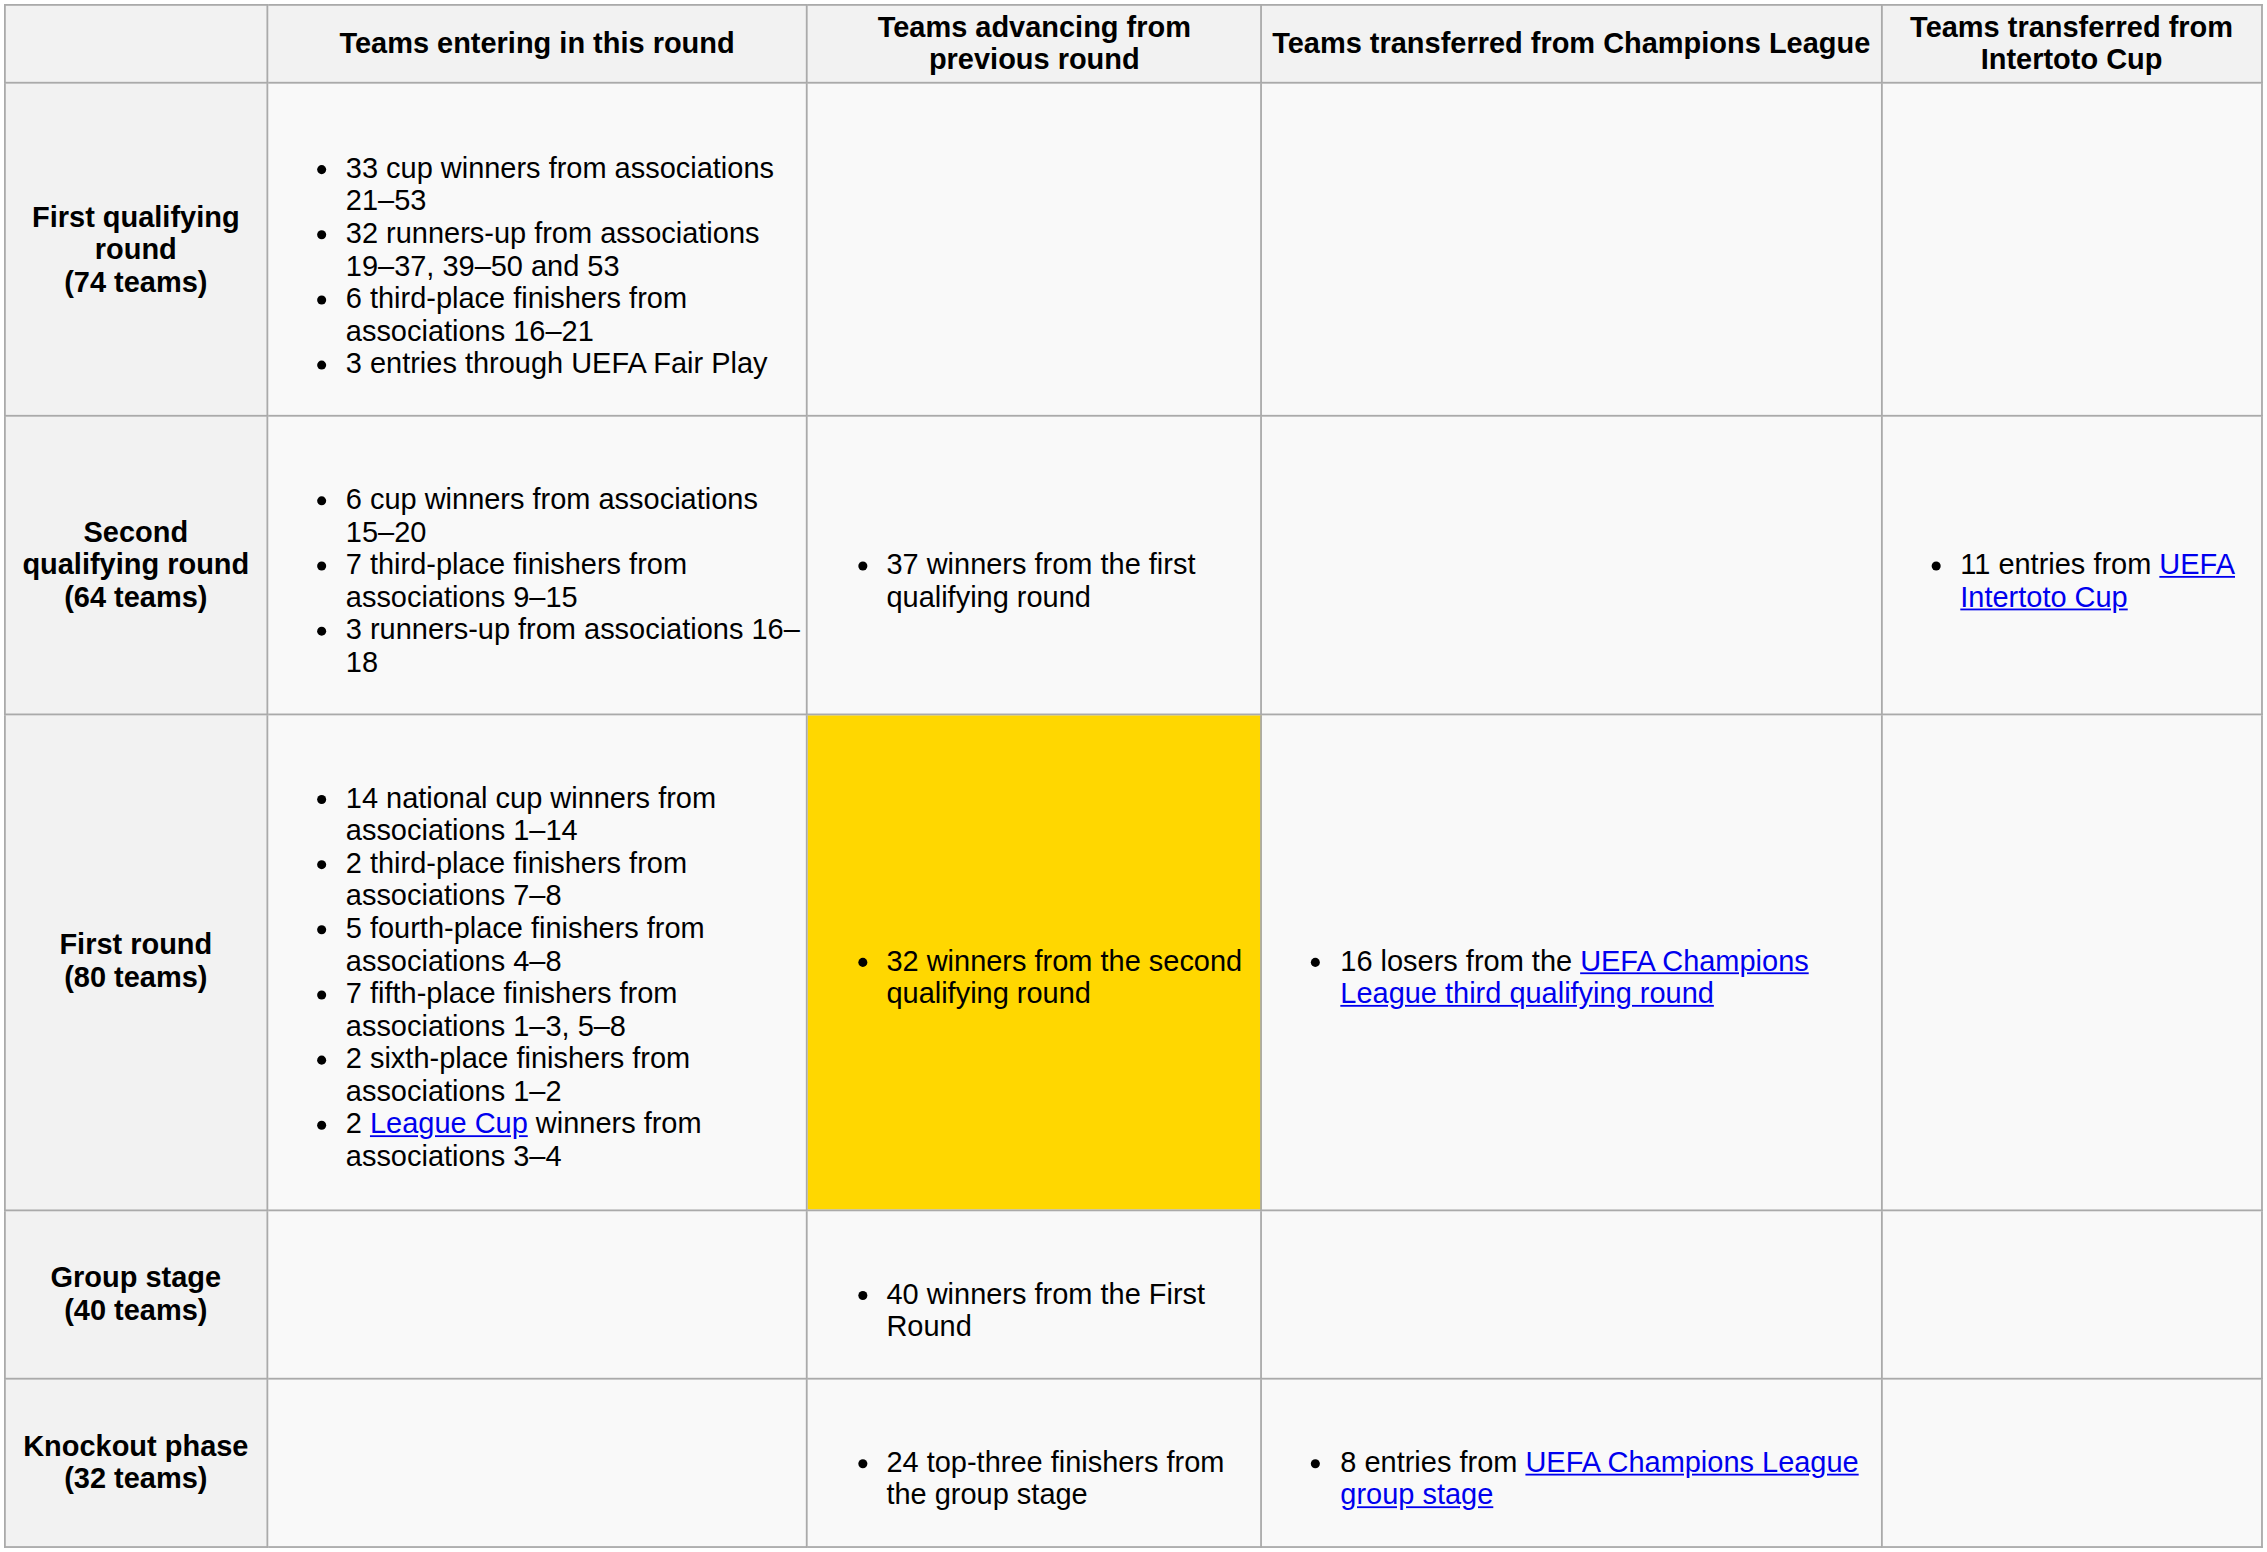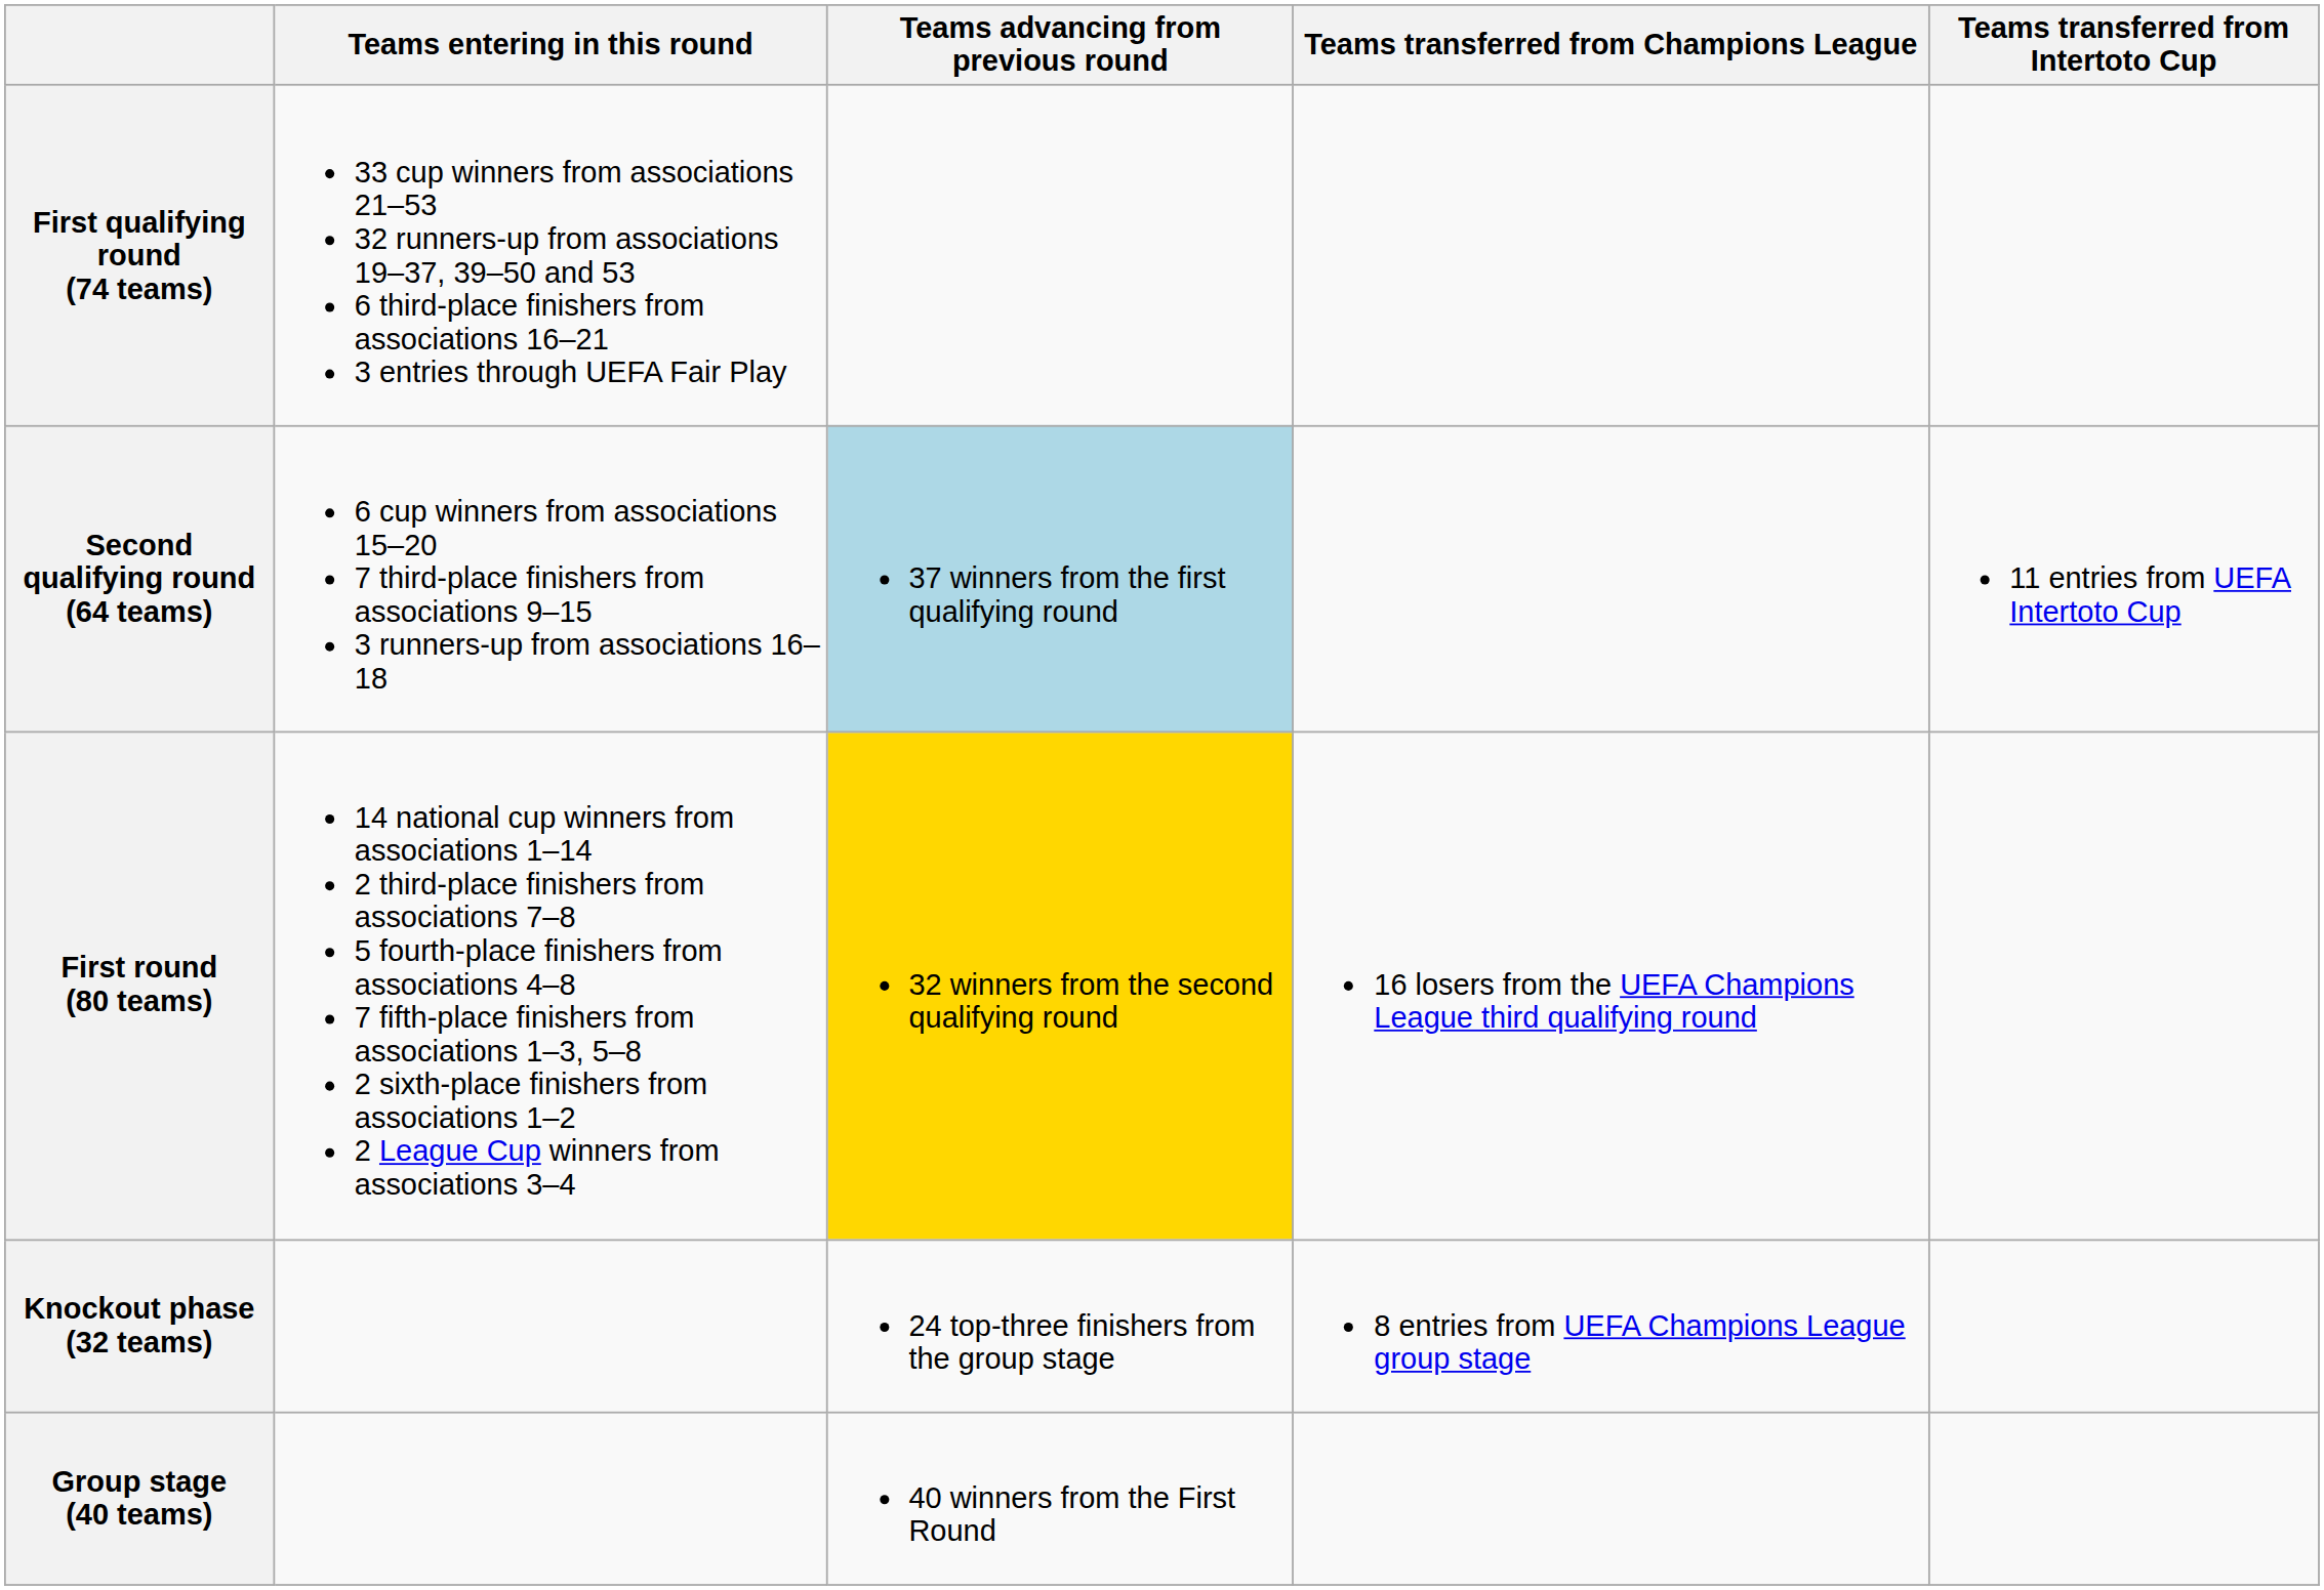Second qualifying round (64 teams) | Teams advancing from previous round: no background -> lightblue background
rows swapped: Group stage (40 teams) <-> Knockout phase (32 teams)
